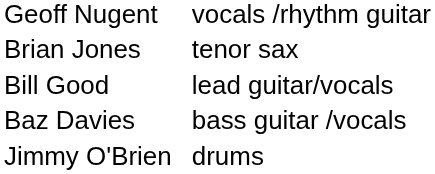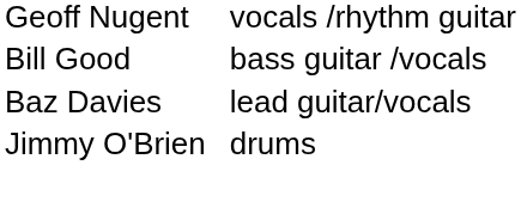- row: Brian Jones | tenor sax
Bill Good | column 4: lead guitar/vocals -> bass guitar /vocals
Baz Davies | column 4: bass guitar /vocals -> lead guitar/vocals
